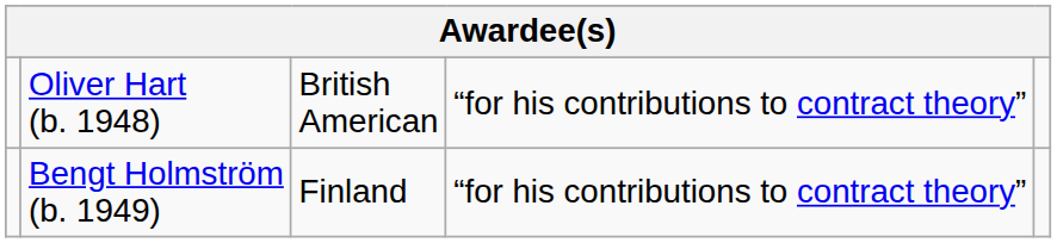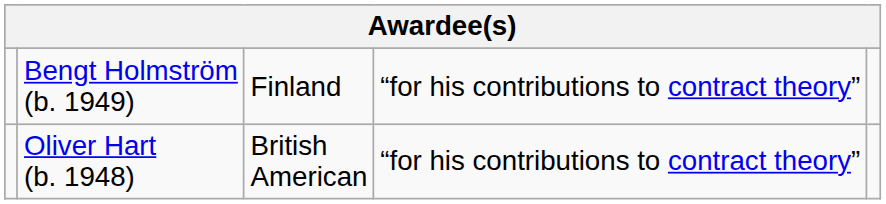rows swapped: Oliver Hart (b. 1948) <-> Bengt Holmström (b. 1949)
